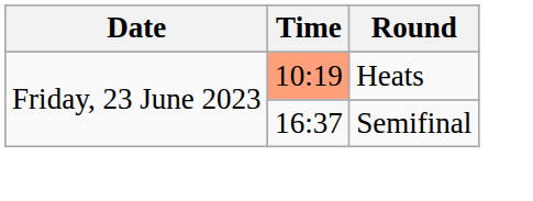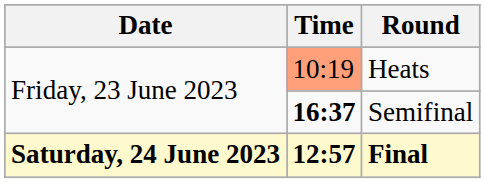Semifinal | Time: normal -> bold
+ row: Saturday, 24 June 2023 | 12:57 | Final
